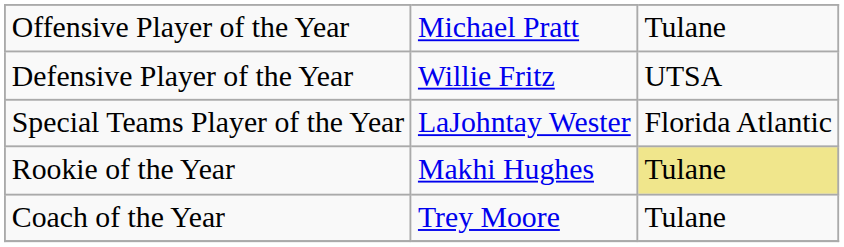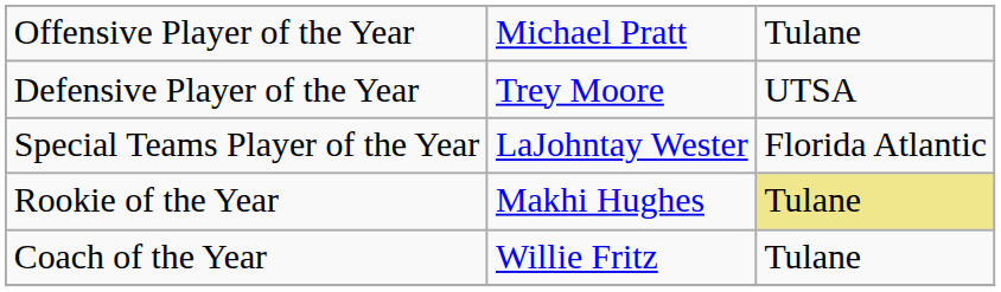Defensive Player of the Year | column 2: Willie Fritz -> Trey Moore
Coach of the Year | column 2: Trey Moore -> Willie Fritz
